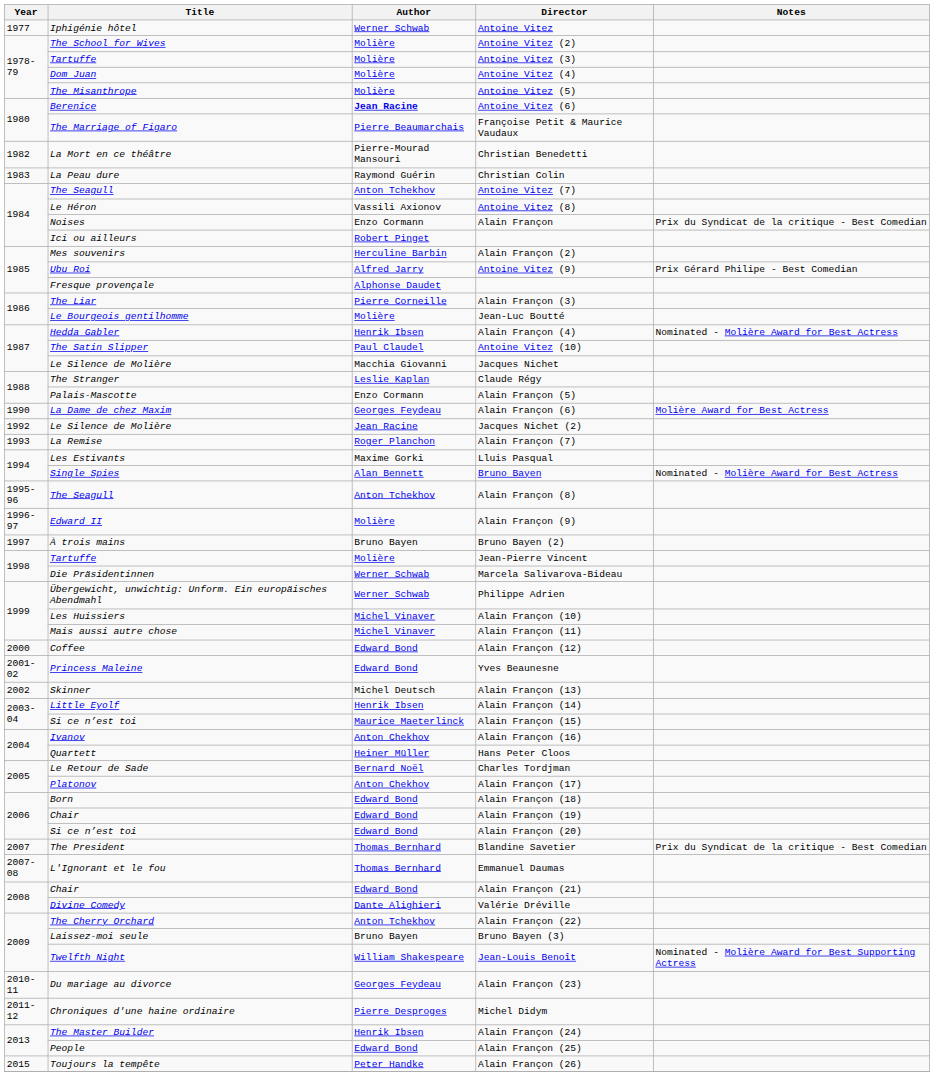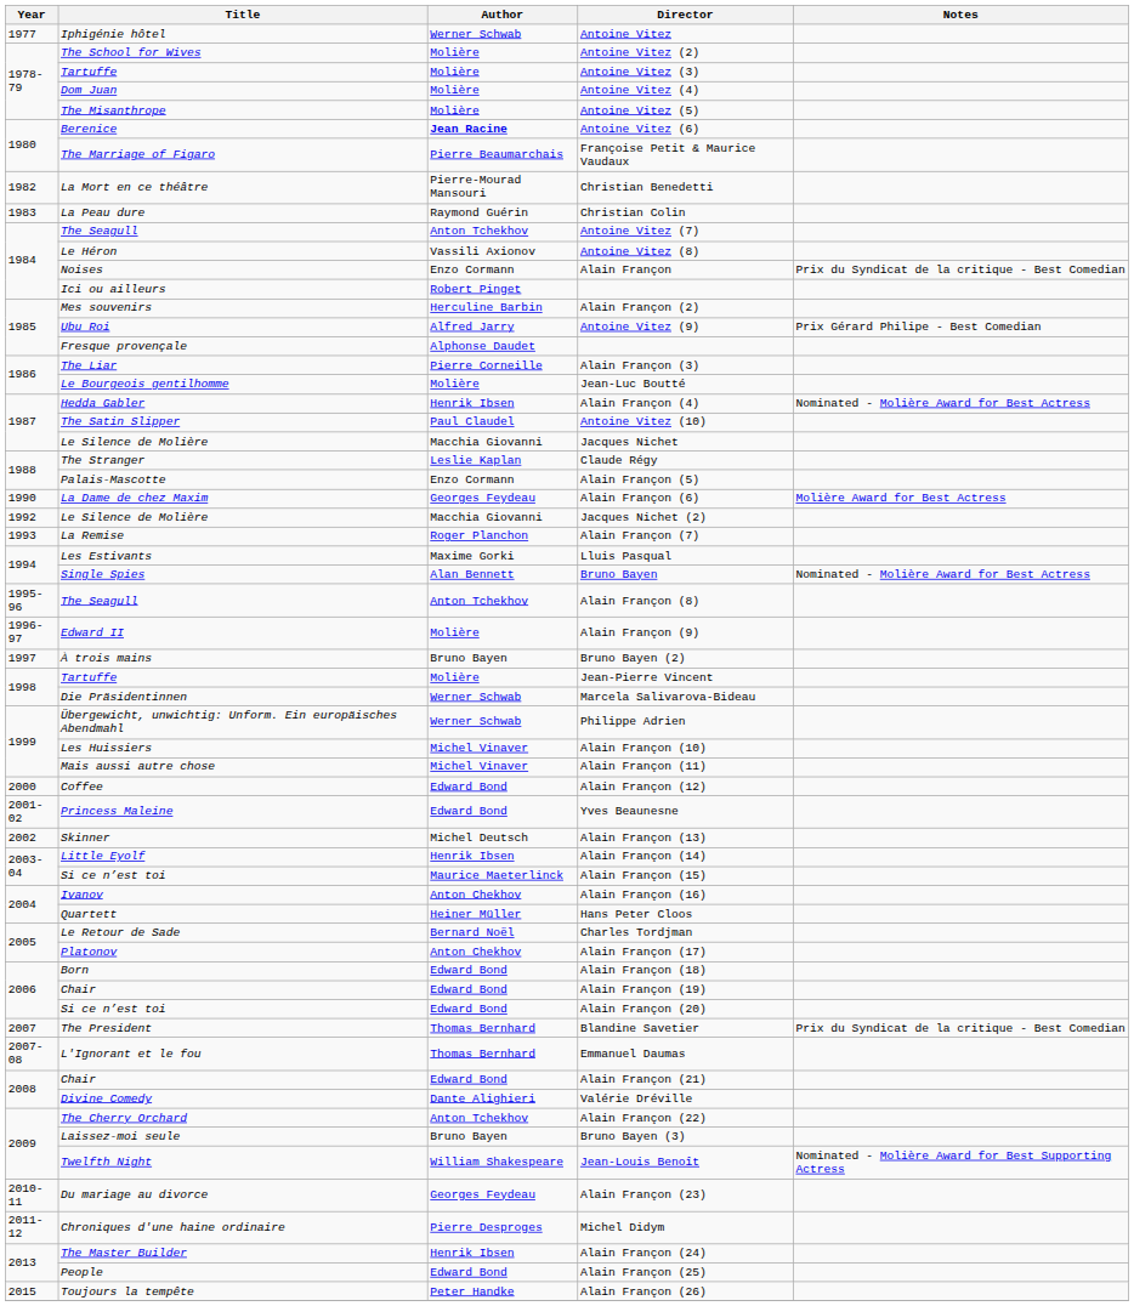Jacques Nichet (2) | Author: Jean Racine -> Macchia Giovanni
